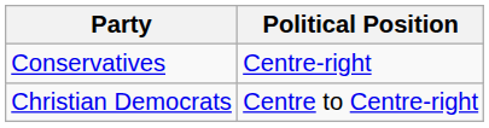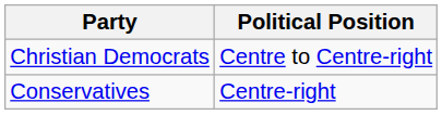rows swapped: Conservatives <-> Christian Democrats
